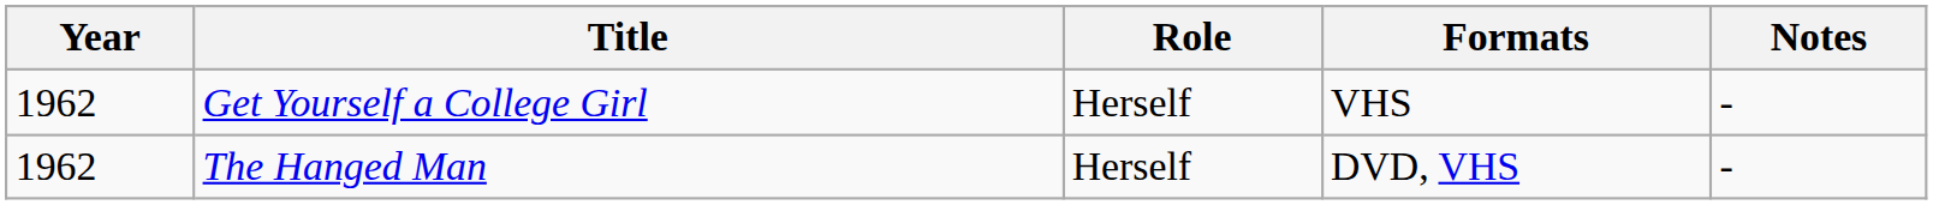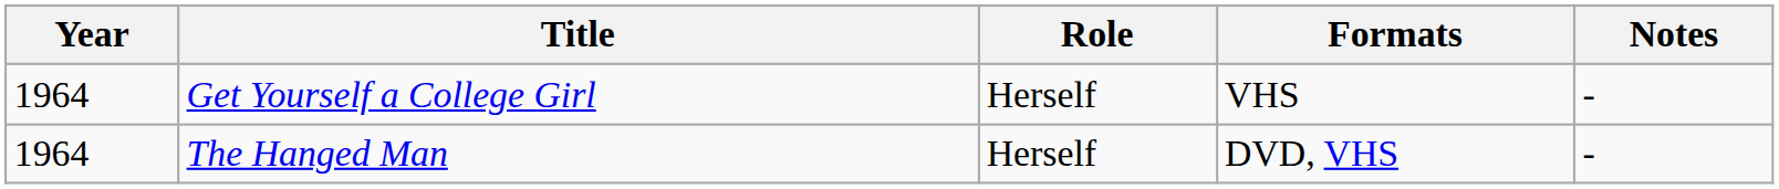Get Yourself a College Girl | Year: 1962 -> 1964
The Hanged Man | Year: 1962 -> 1964
